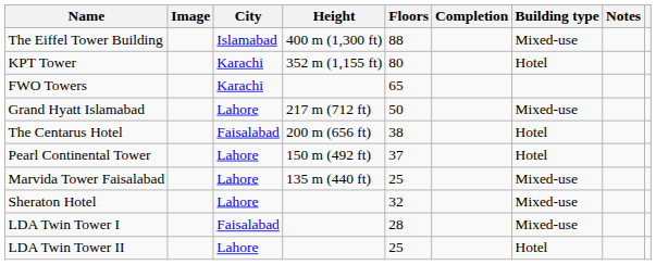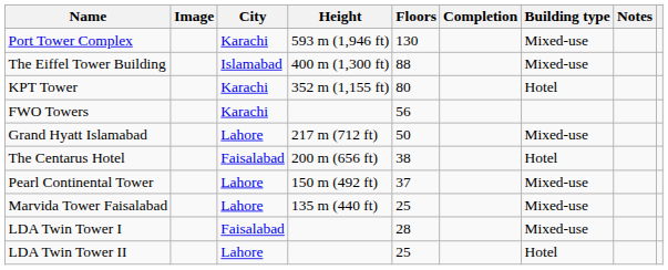+ row: Port Tower Complex | Karachi | 593 m (1,946 ft) | 130 | Mixed-use
FWO Towers | Floors: 65 -> 56
Pearl Continental Tower | Building type: Hotel -> Mixed-use
- row: Sheraton Hotel | Lahore | 32 | Mixed-use
